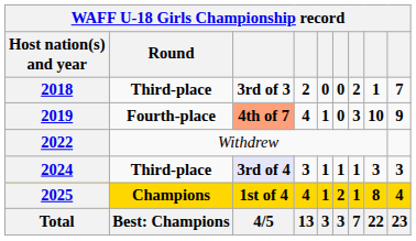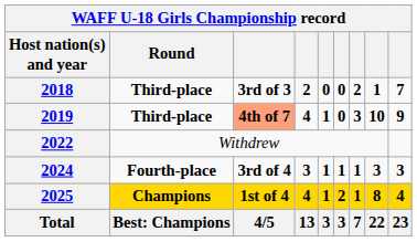2019 | Round: Fourth-place -> Third-place
2024 | Round: Third-place -> Fourth-place
2024 | column 3: lavender background -> no background
